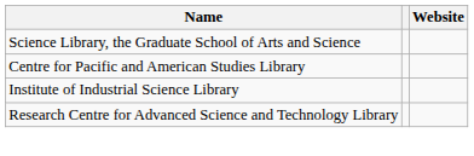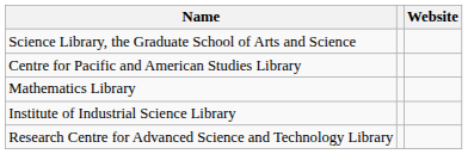+ row: Mathematics Library
